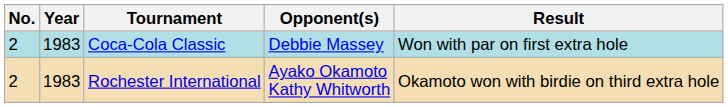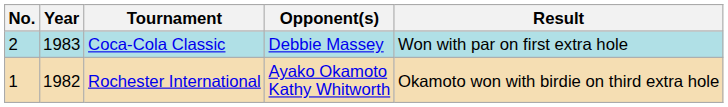Rochester International | No.: 2 -> 1
Rochester International | Year: 1983 -> 1982
